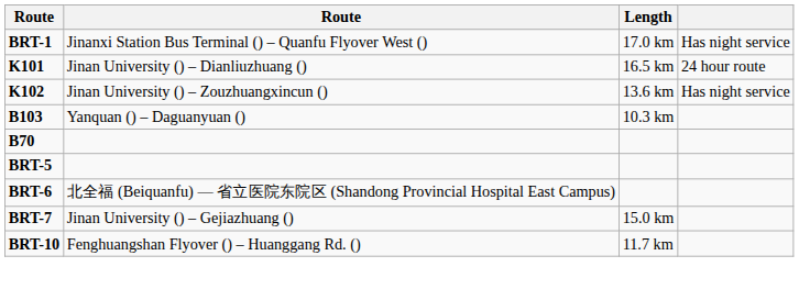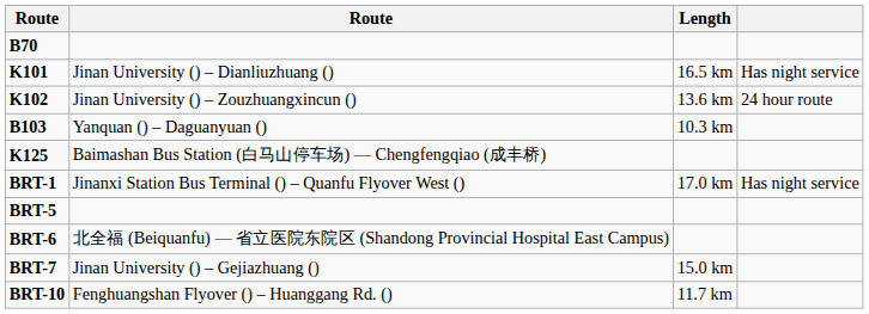rows swapped: B70 <-> BRT-1
K101 | column 4: 24 hour route -> Has night service
K102 | column 4: Has night service -> 24 hour route
+ row: K125 | Baimashan Bus Station (白马山停车场) — Chengfengqiao (成丰桥)
